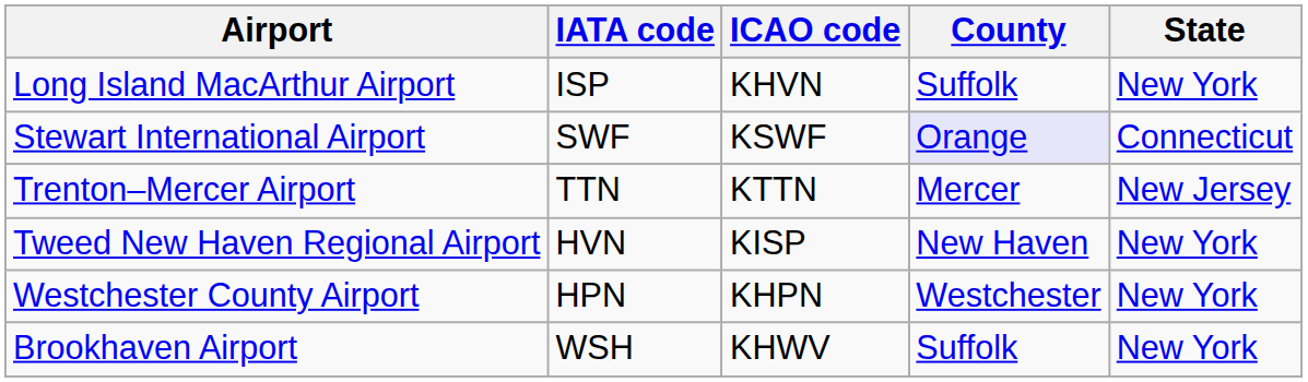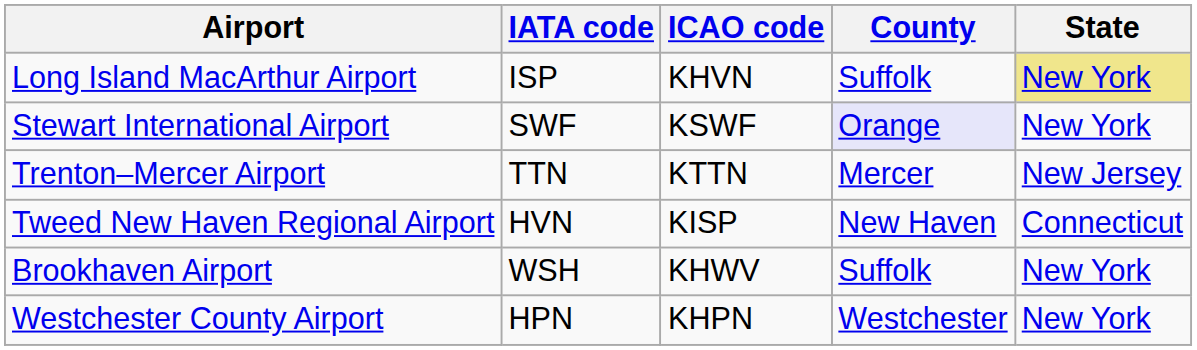Long Island MacArthur Airport | State: no background -> khaki background
Stewart International Airport | State: Connecticut -> New York
Tweed New Haven Regional Airport | State: New York -> Connecticut
rows swapped: Westchester County Airport <-> Brookhaven Airport
